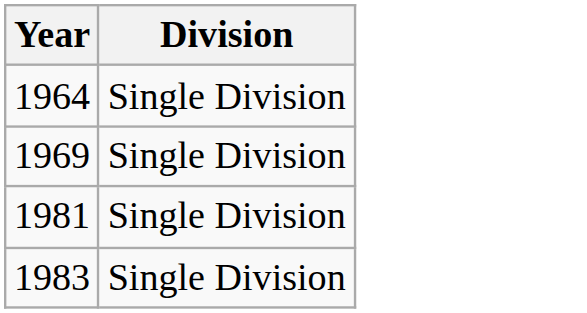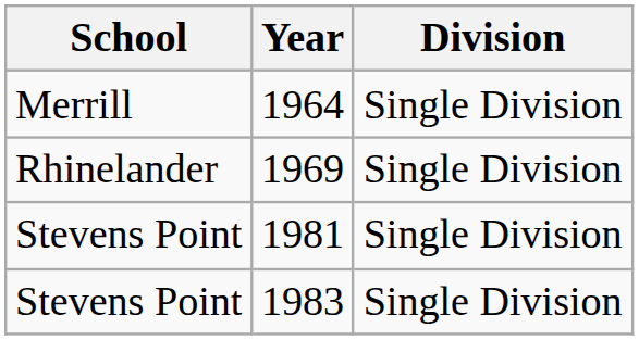+ column: School | Merrill | Rhinelander | Stevens Point | Stevens Point
